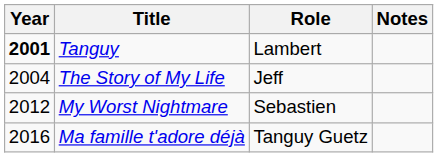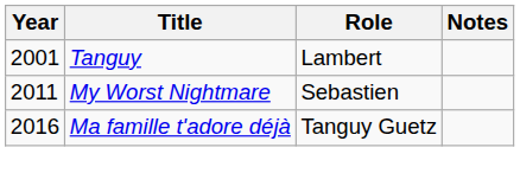Tanguy | Year: bold -> normal
- row: 2004 | The Story of My Life | Jeff
My Worst Nightmare | Year: 2012 -> 2011
